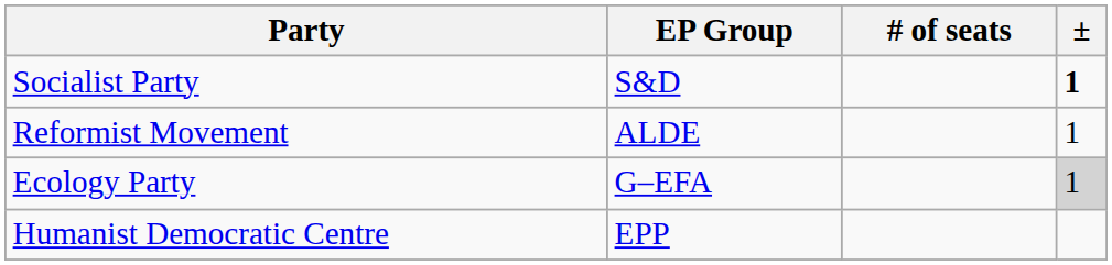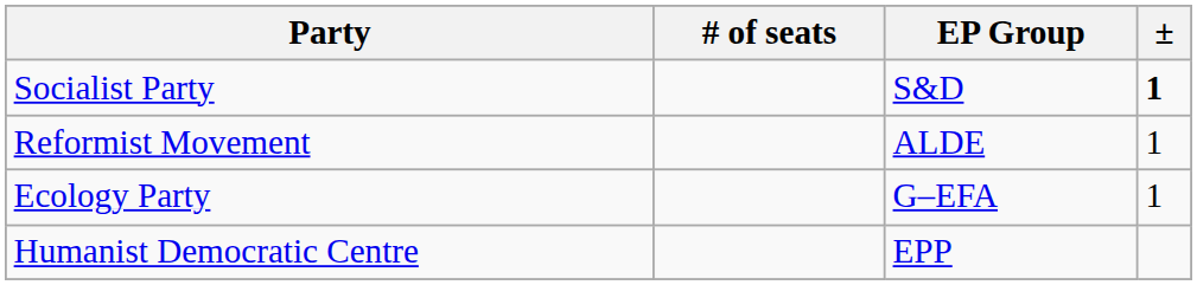columns swapped: EP Group <-> # of seats
Ecology Party | ±: lightgrey background -> no background
